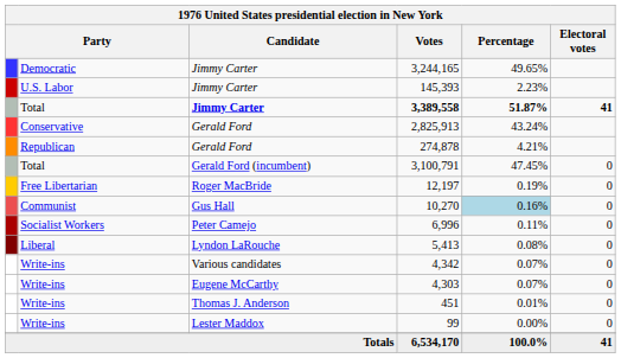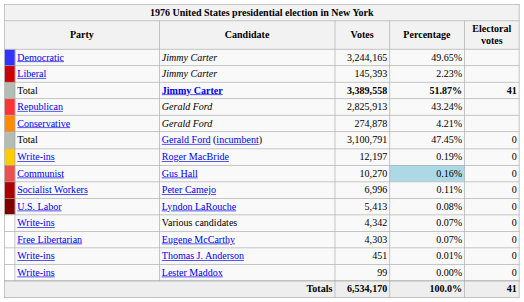145,393 | column 2: U.S. Labor -> Liberal
2,825,913 | column 2: Conservative -> Republican
274,878 | column 2: Republican -> Conservative
12,197 | column 2: Free Libertarian -> Write-ins
5,413 | column 2: Liberal -> U.S. Labor
4,303 | column 2: Write-ins -> Free Libertarian
